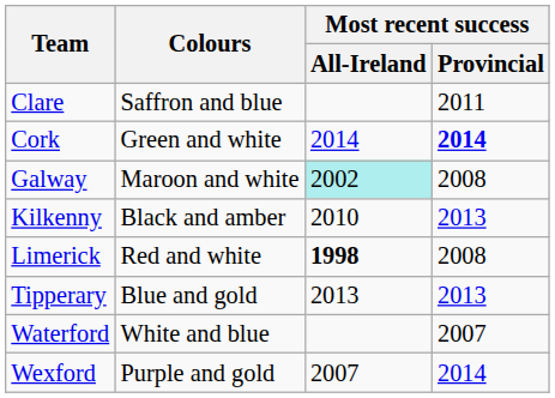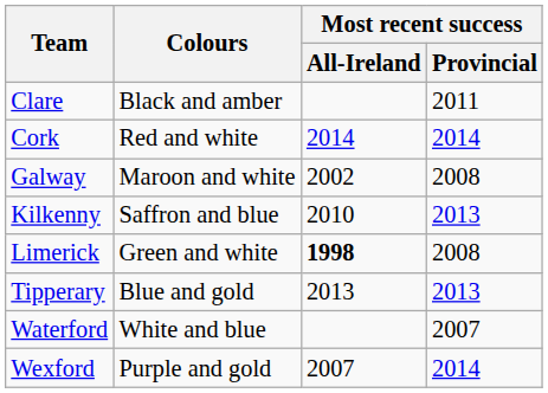Clare | Colours: Saffron and blue -> Black and amber
Cork | Colours: Green and white -> Red and white
Cork | Most recent success / Provincial: bold -> normal
Galway | Most recent success / All-Ireland: paleturquoise background -> no background
Kilkenny | Colours: Black and amber -> Saffron and blue
Limerick | Colours: Red and white -> Green and white
